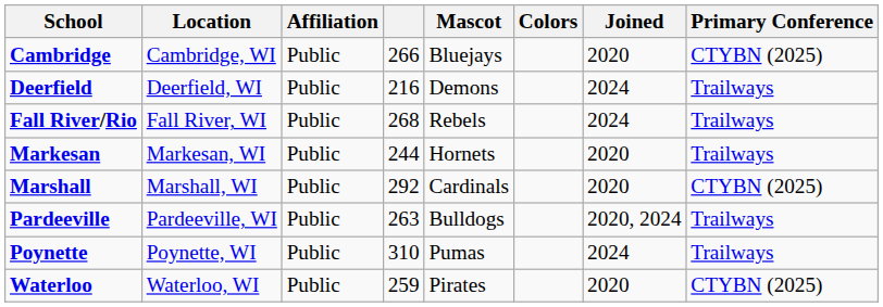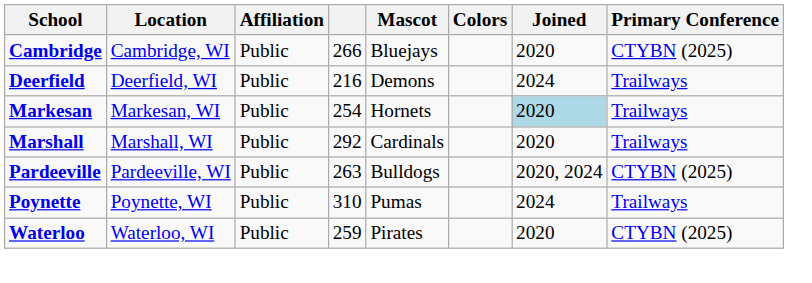- row: Fall River/Rio | Fall River, WI | Public | 268 | Rebels | 2024 | Trailways
Markesan | column 4: 244 -> 254
Markesan | Joined: no background -> lightblue background
Marshall | Primary Conference: CTYBN (2025) -> Trailways
Pardeeville | Primary Conference: Trailways -> CTYBN (2025)
